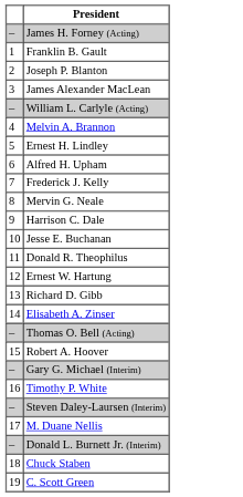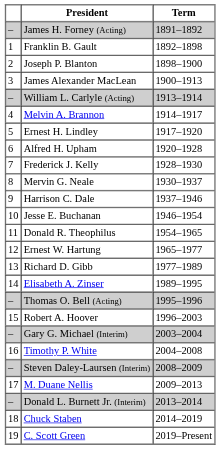+ column: Term | 1891–1892 | 1892–1898 | 1898–1900 | 1900–1913 | 1913–1914 | 1914–1917 | 1917–1920 | 1920–1928 | 1928–1930 | 1930–1937 | 1937–1946 | 1946–1954 | 1954–1965 | 1965–1977 | 1977–1989 | 1989–1995 | 1995–1996 | 1996–2003 | 2003–2004 | 2004–2008 | 2008–2009 | 2009–2013 | 2013–2014 | 2014–2019 | 2019–Present
